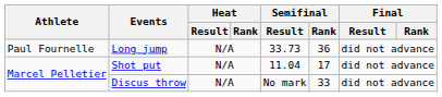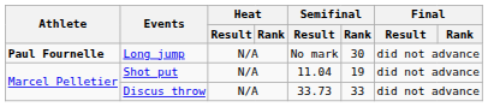Long jump | Athlete: normal -> bold
Long jump | Semifinal / Result: 33.73 -> No mark
Long jump | Semifinal / Rank: 36 -> 30
Shot put | Semifinal / Rank: 17 -> 19
Discus throw | Semifinal / Result: No mark -> 33.73
